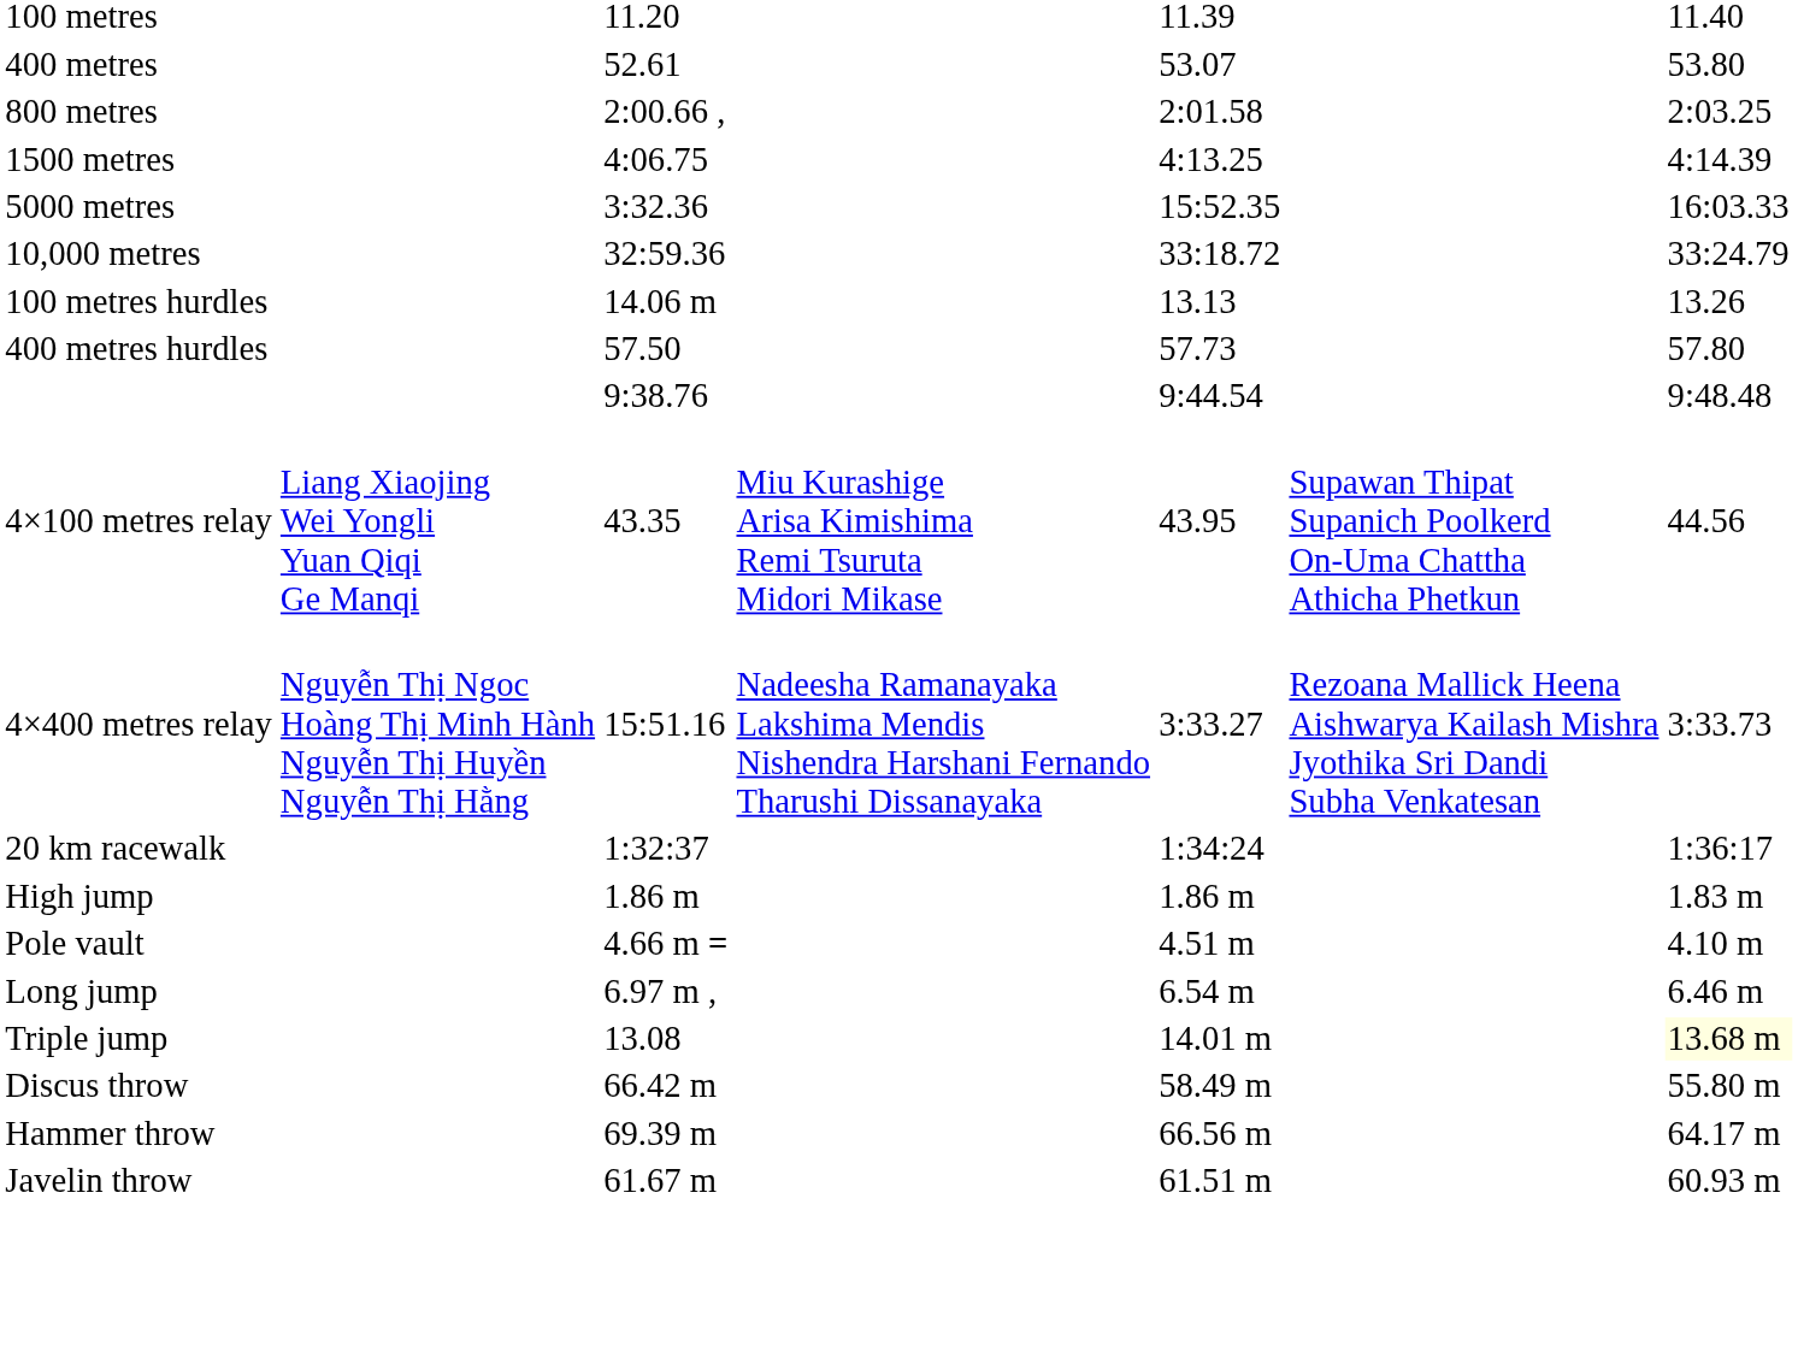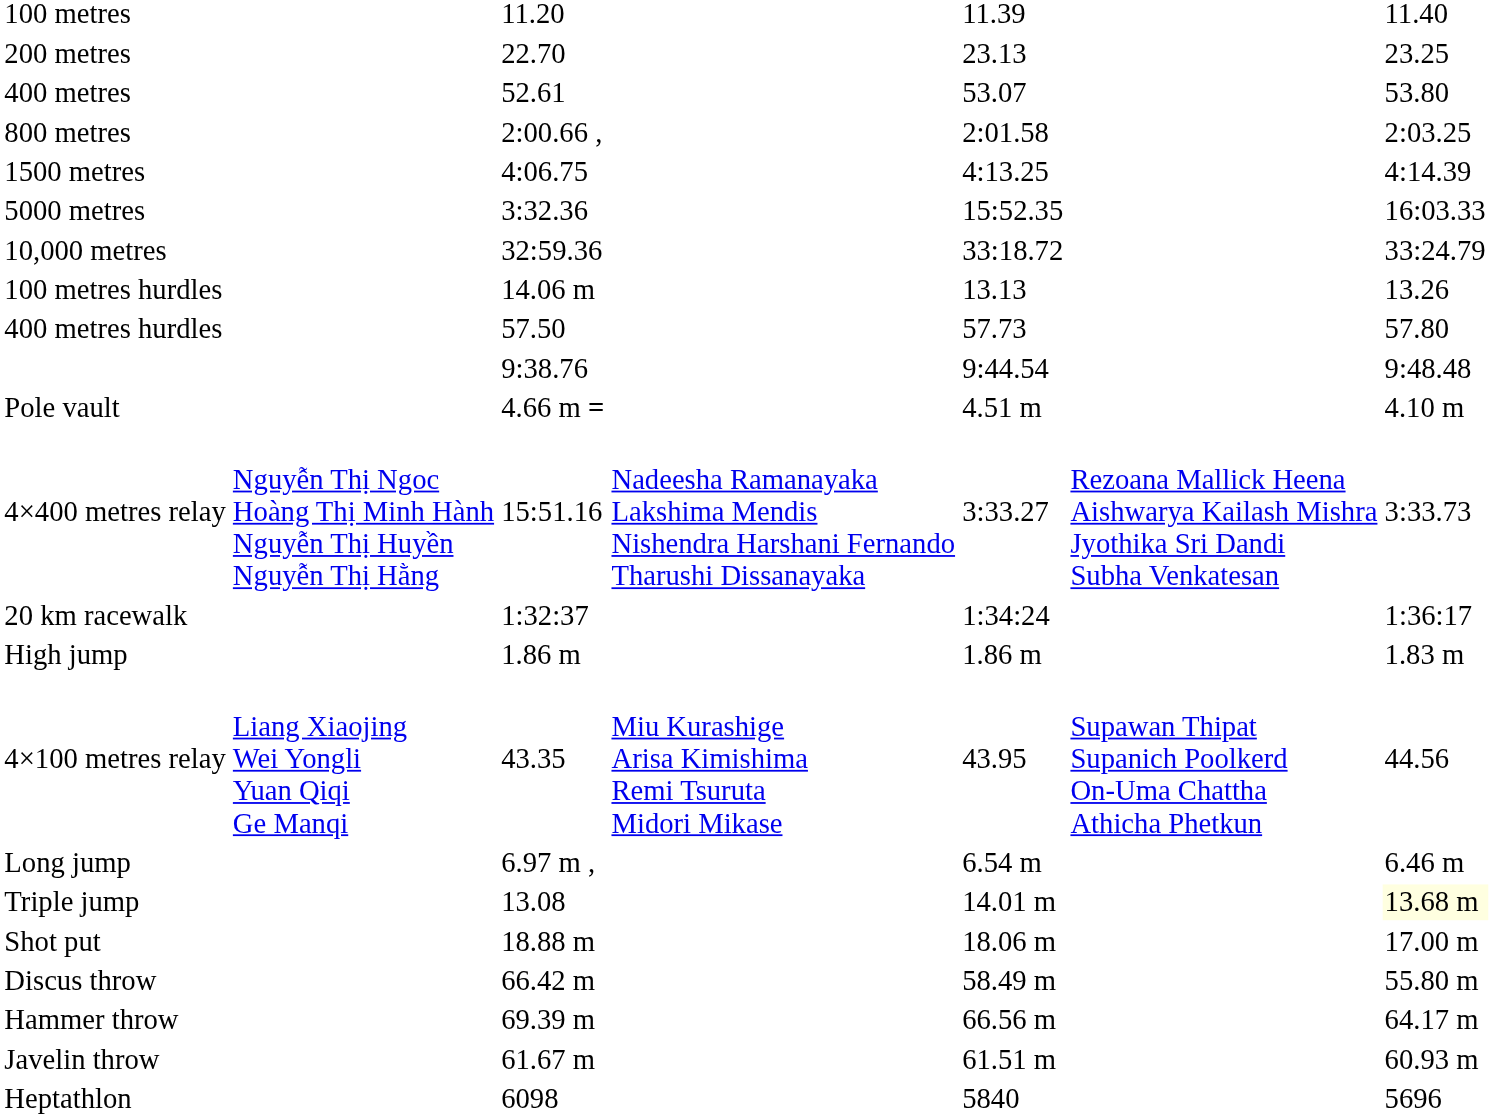+ row: 200 metres | 22.70 | 23.13 | 23.25
rows swapped: 4×100 metres relay <-> Pole vault
+ row: Shot put | 18.88 m | 18.06 m | 17.00 m
+ row: Heptathlon | 6098 | 5840 | 5696
